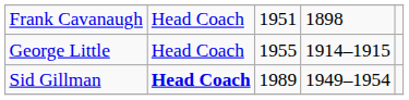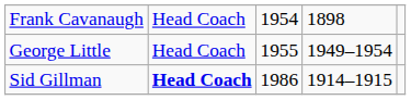Frank Cavanaugh | column 3: 1951 -> 1954
George Little | column 4: 1914–1915 -> 1949–1954
Sid Gillman | column 3: 1989 -> 1986
Sid Gillman | column 4: 1949–1954 -> 1914–1915
